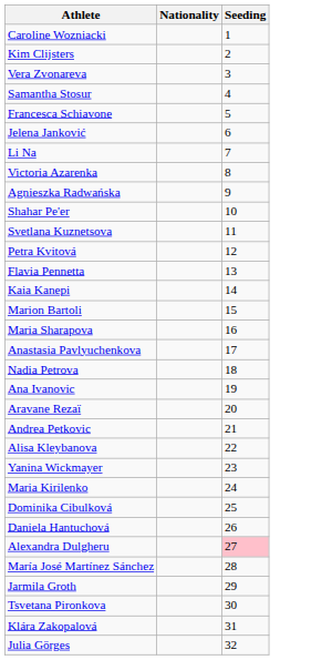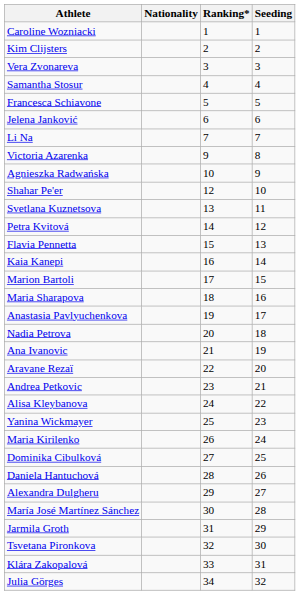+ column: Ranking* | 1 | 2 | 3 | 4 | 5 | 6 | 7 | 9 | 10 | 12 | 13 | 14 | 15 | 16 | 17 | 18 | 19 | 20 | 21 | 22 | 23 | 24 | 25 | 26 | 27 | 28 | 29 | 30 | 31 | 32 | 33 | 34
Alexandra Dulgheru | Seeding: pink background -> no background
